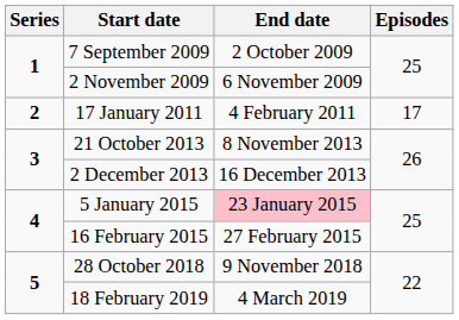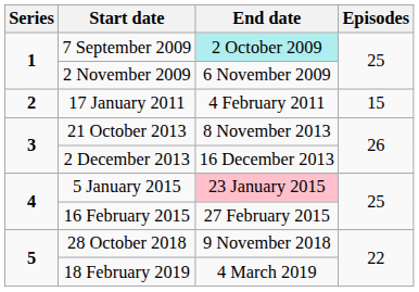7 September 2009 | End date: no background -> paleturquoise background
17 January 2011 | Episodes: 17 -> 15
